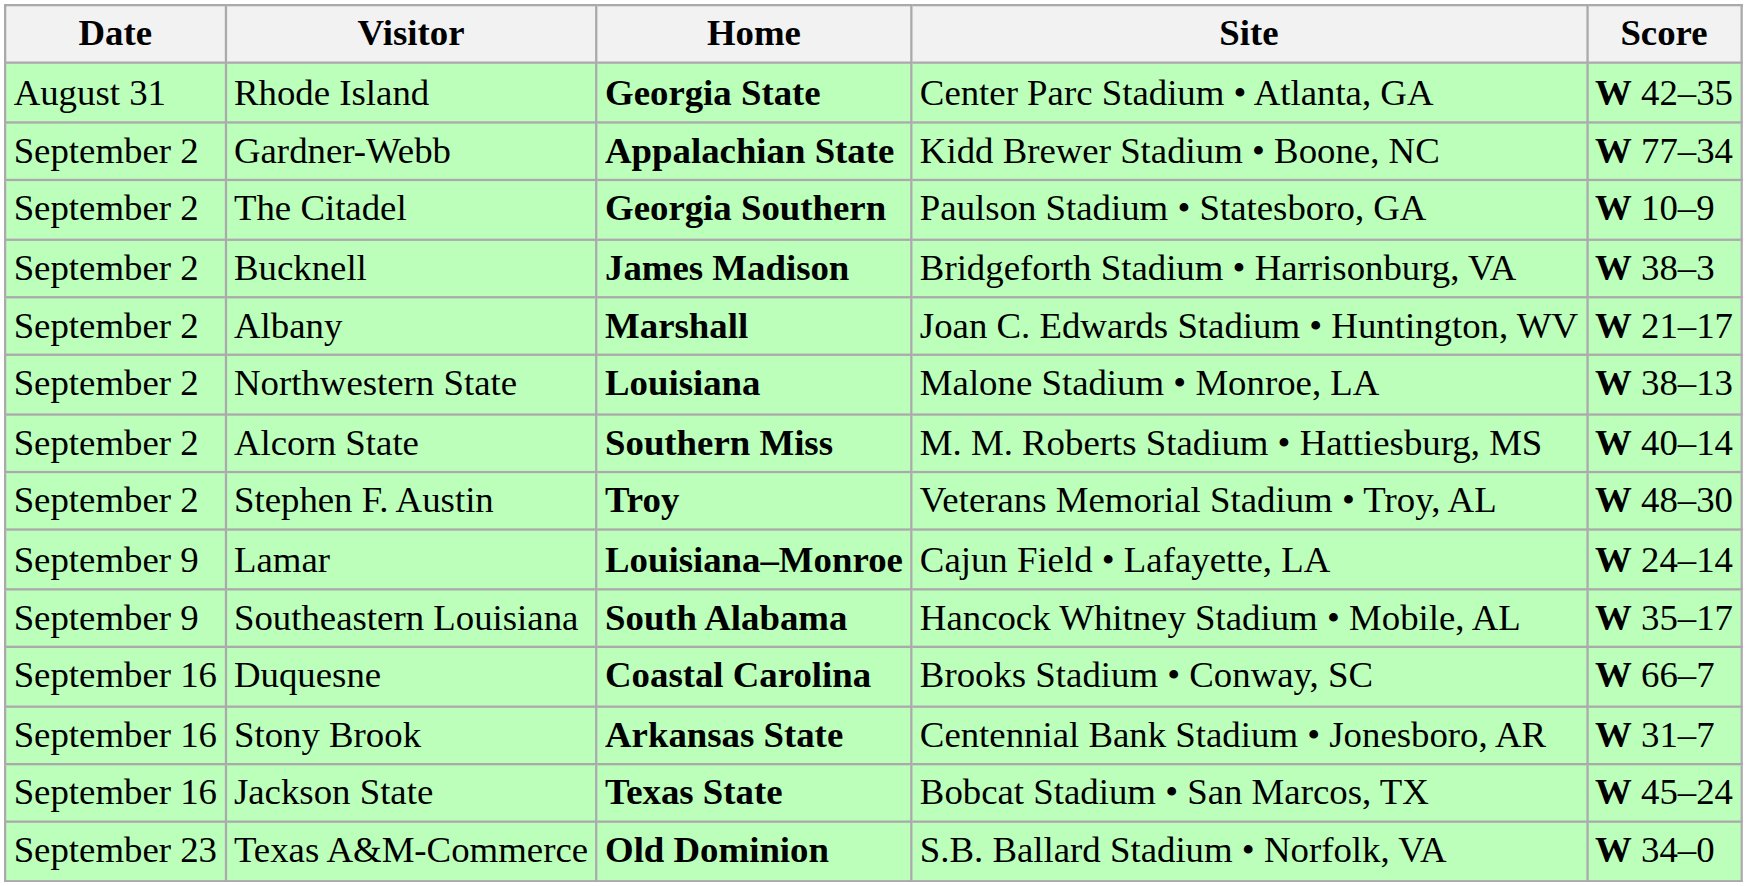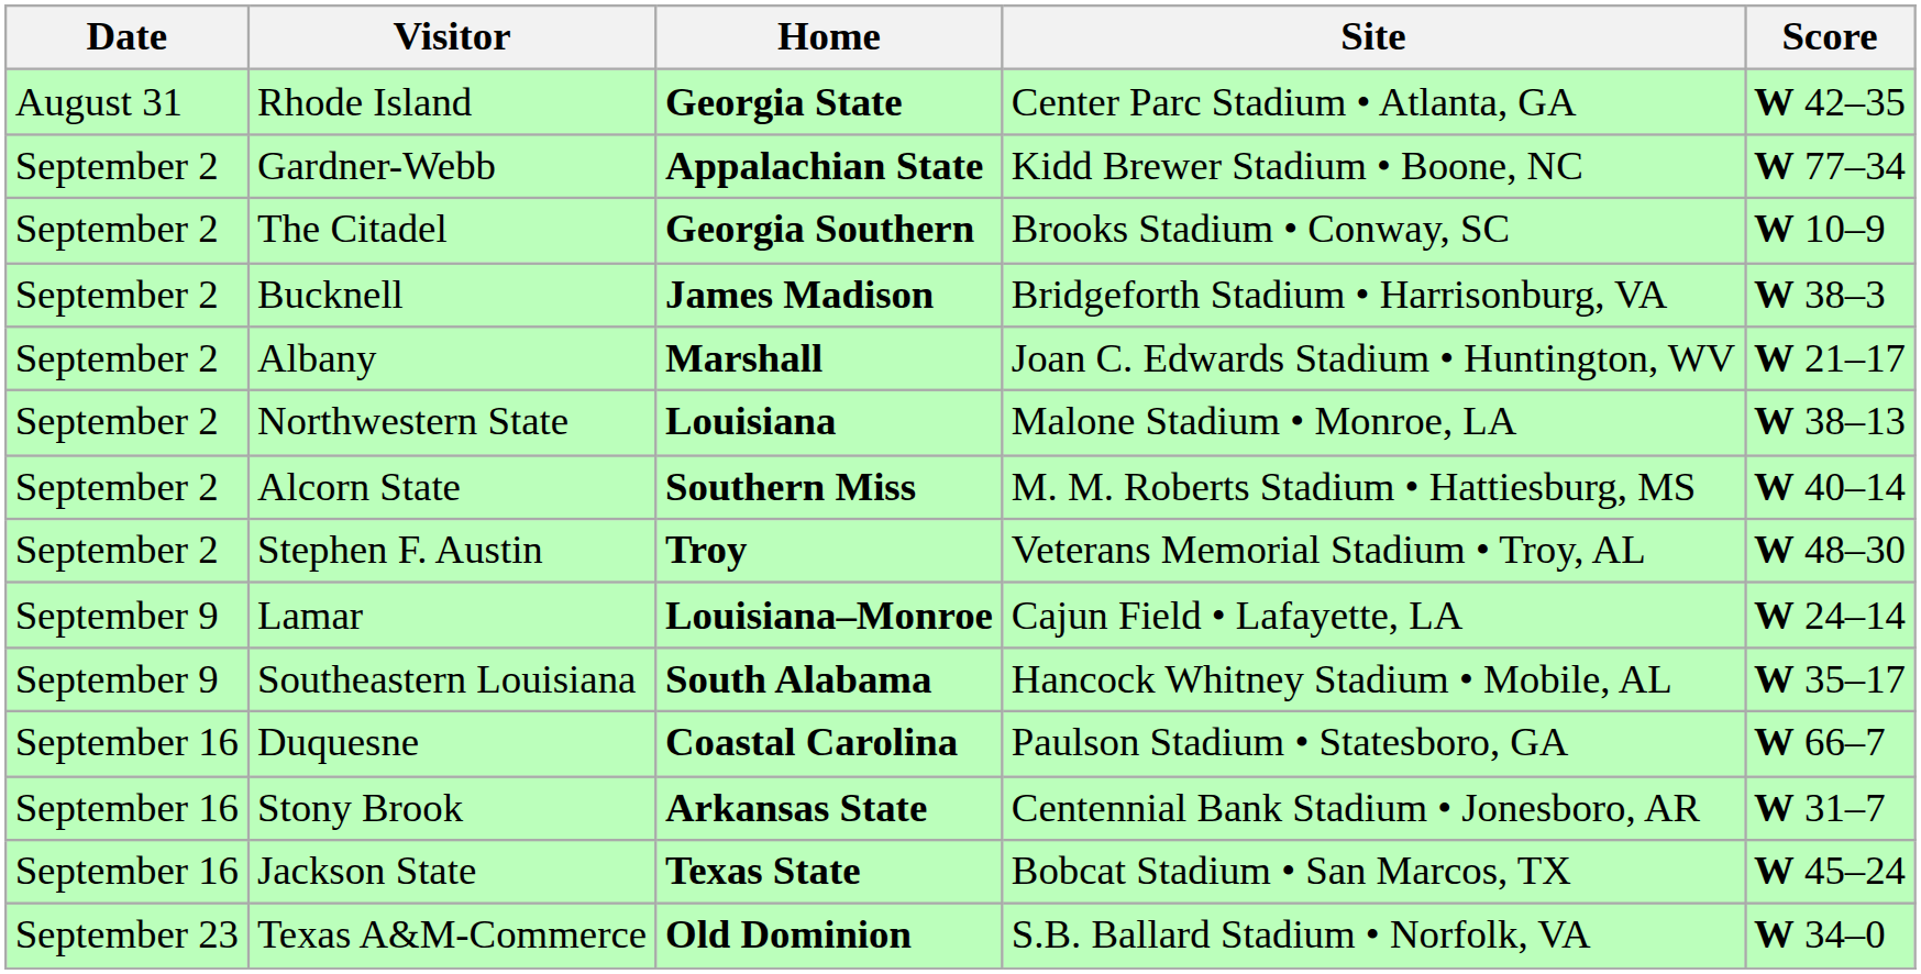The Citadel | Site: Paulson Stadium • Statesboro, GA -> Brooks Stadium • Conway, SC
Duquesne | Site: Brooks Stadium • Conway, SC -> Paulson Stadium • Statesboro, GA
